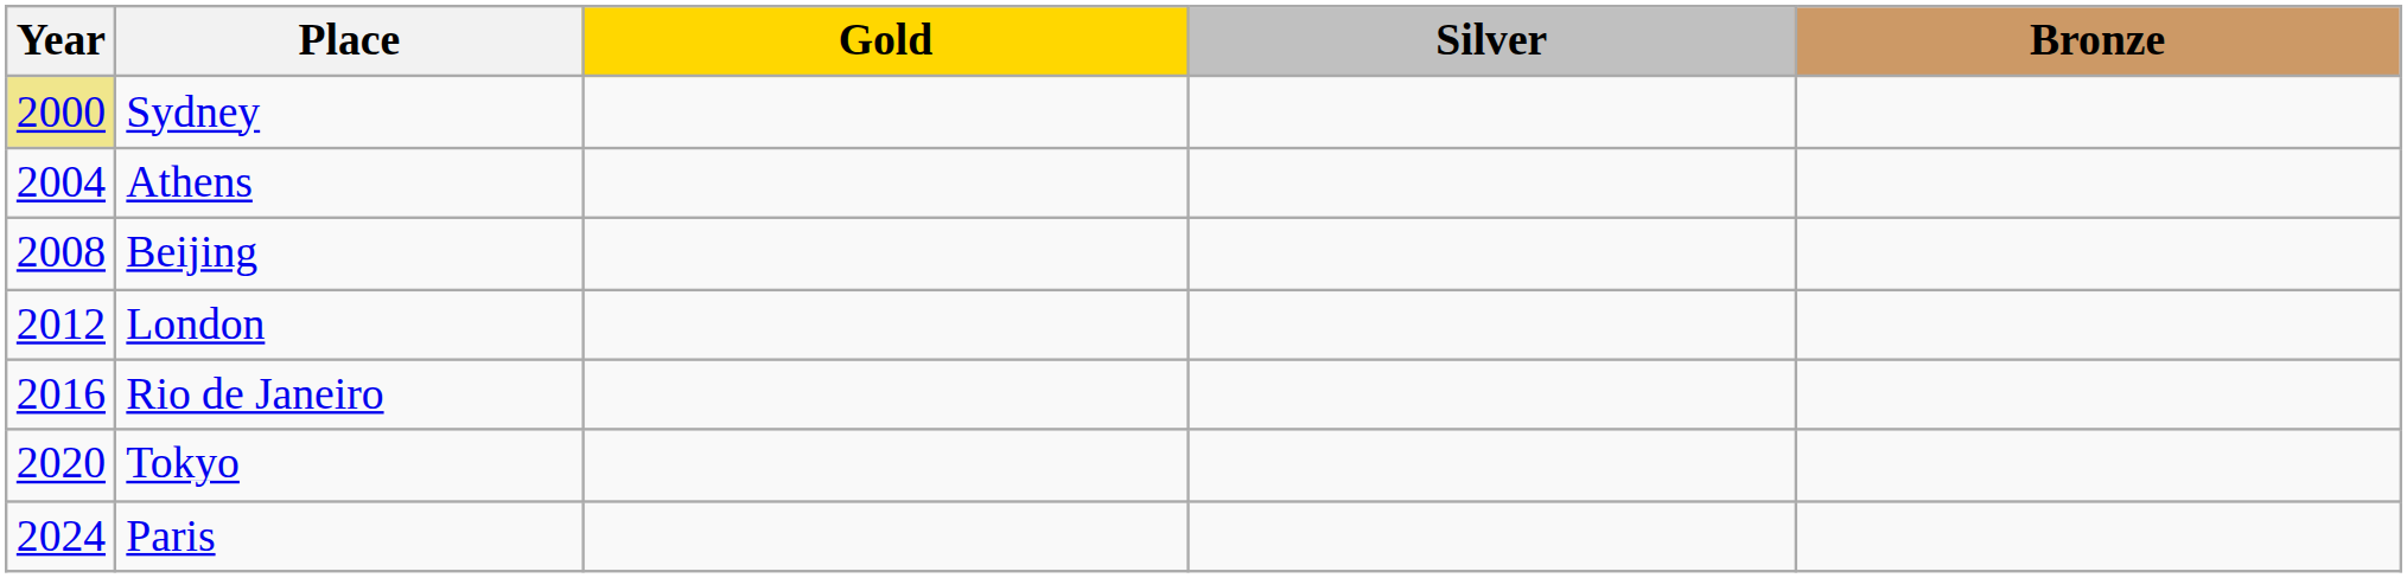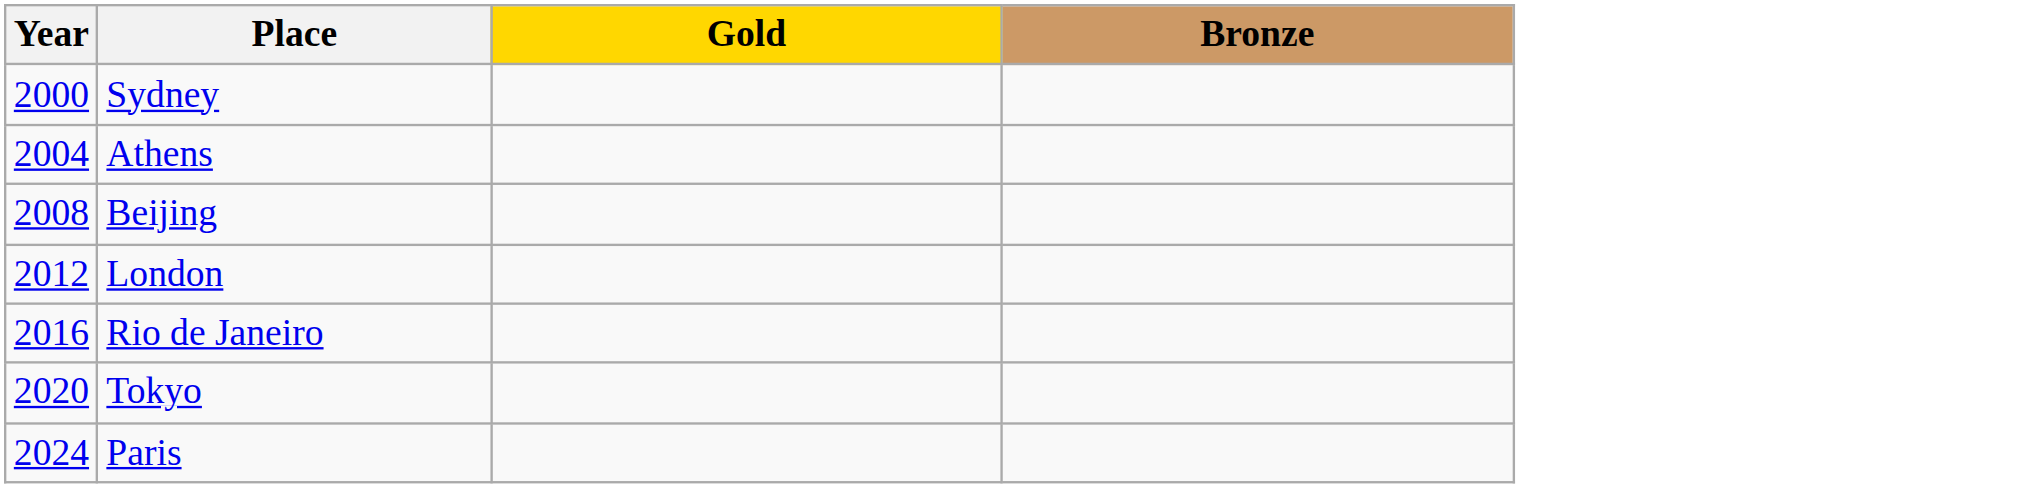- column: Silver
Sydney | Year: khaki background -> no background
